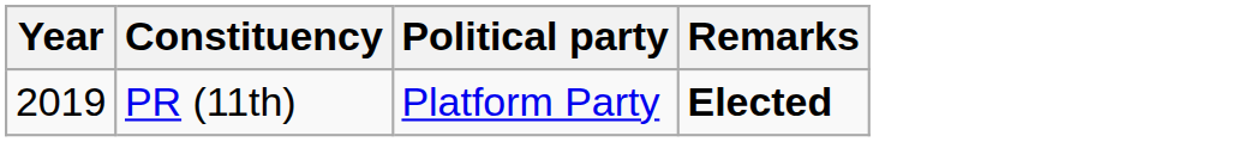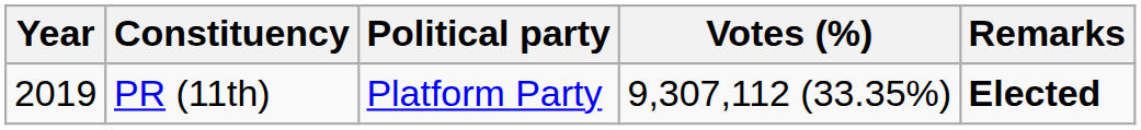+ column: Votes (%) | 9,307,112 (33.35%)
